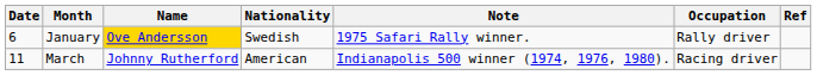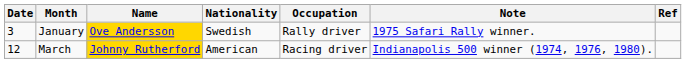columns swapped: Occupation <-> Note
January | Date: 6 -> 3
March | Date: 11 -> 12
March | Name: no background -> gold background
